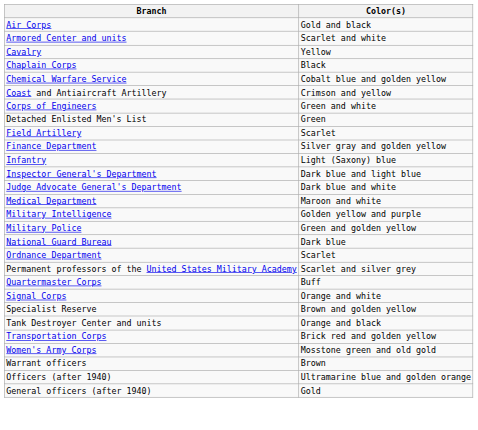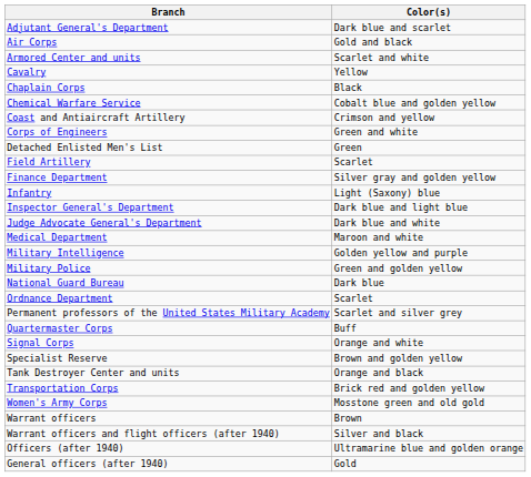+ row: Adjutant General's Department | Dark blue and scarlet
+ row: Warrant officers and flight officers (after 1940) | Silver and black
